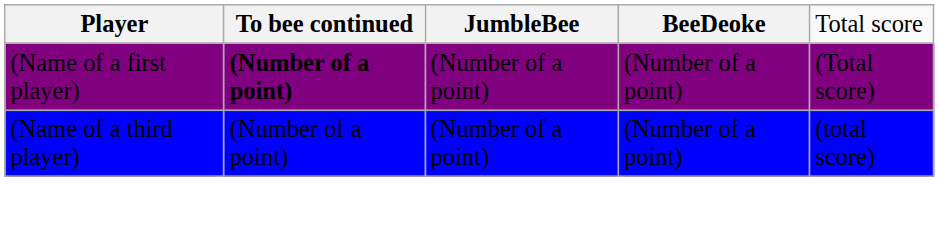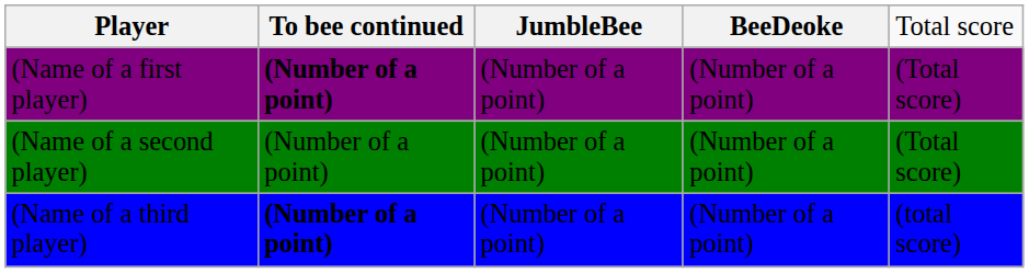+ row: (Name of a second player) | (Number of a point) | (Number of a point) | (Number of a point) | (Total score)
(Name of a third player) | column 2: normal -> bold
